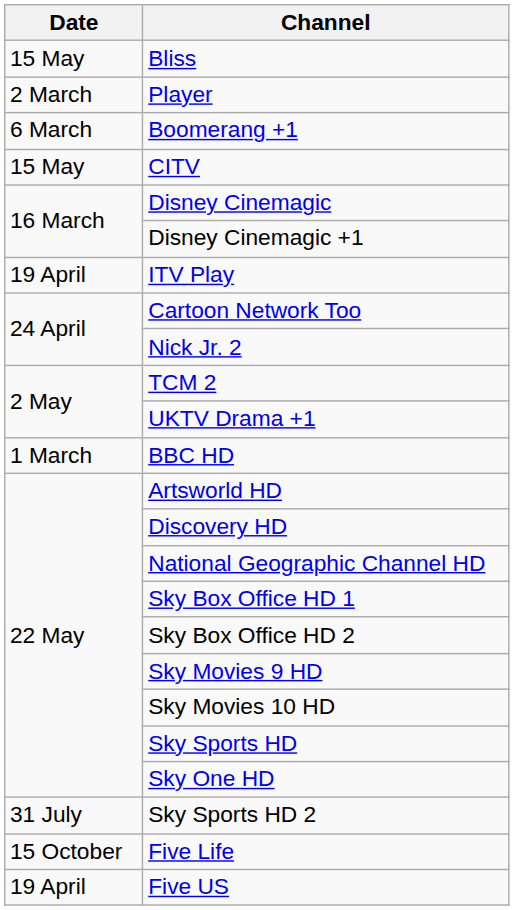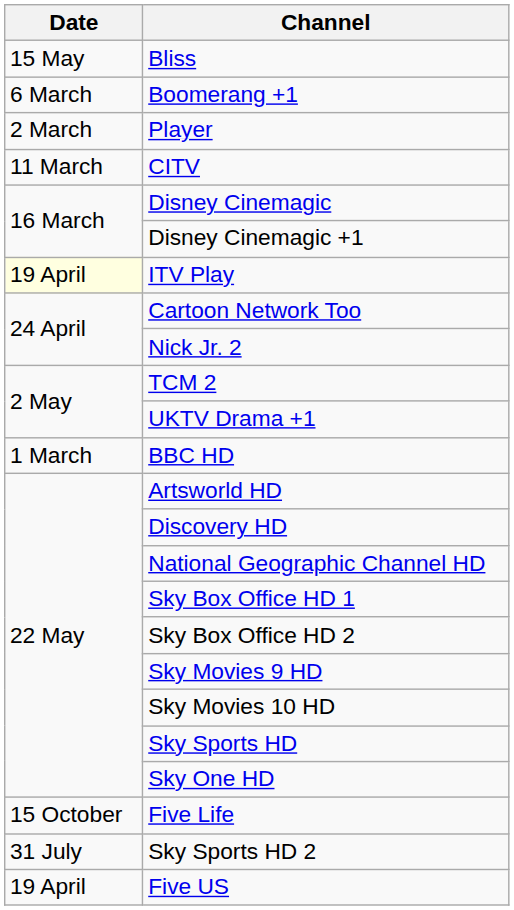rows swapped: Player <-> Boomerang +1
CITV | Date: 15 May -> 11 March
ITV Play | Date: no background -> lightyellow background
rows swapped: Sky Sports HD 2 <-> Five Life
